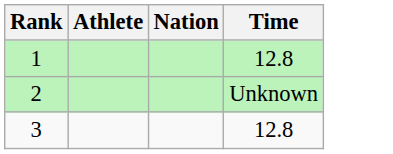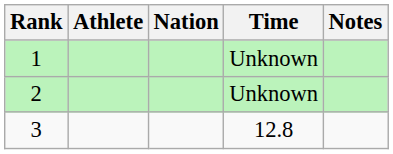+ column: Notes
1 | Time: 12.8 -> Unknown
